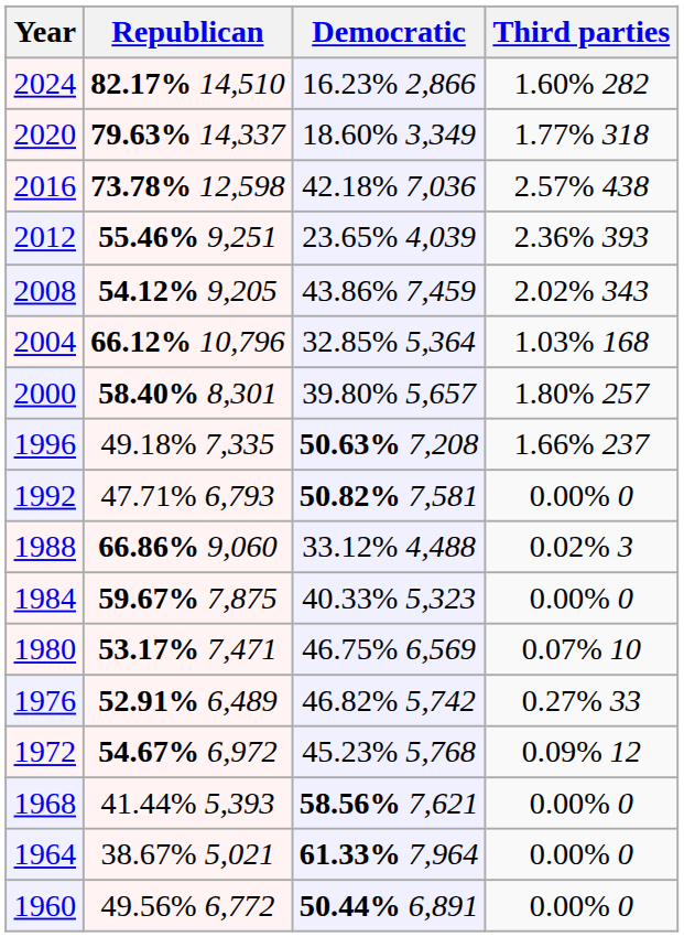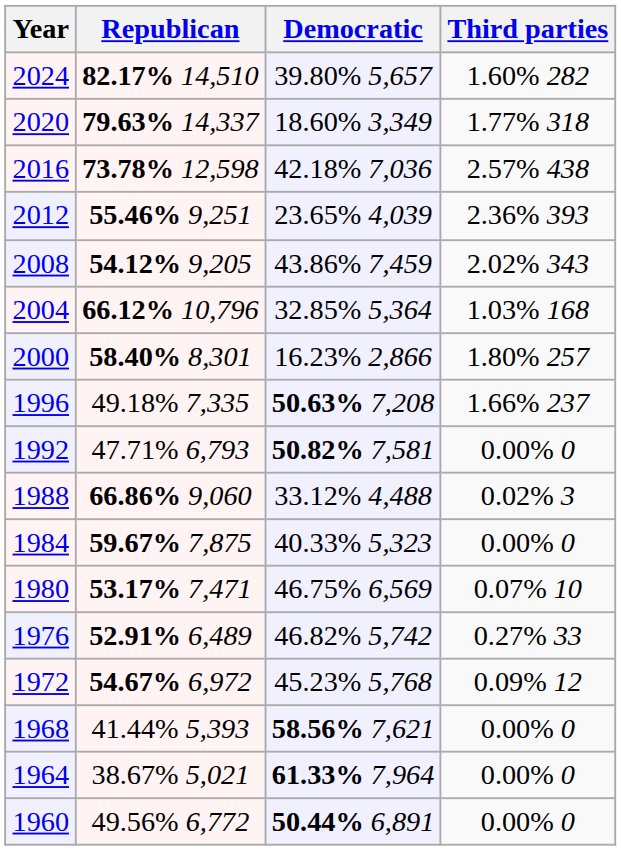2024 | Democratic: 16.23% 2,866 -> 39.80% 5,657
2000 | Democratic: 39.80% 5,657 -> 16.23% 2,866
